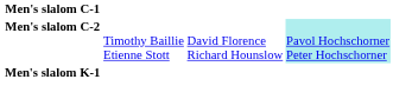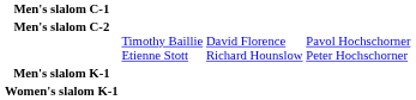Men's slalom C-2 | column 4: paleturquoise background -> no background
+ row: Women's slalom K-1
